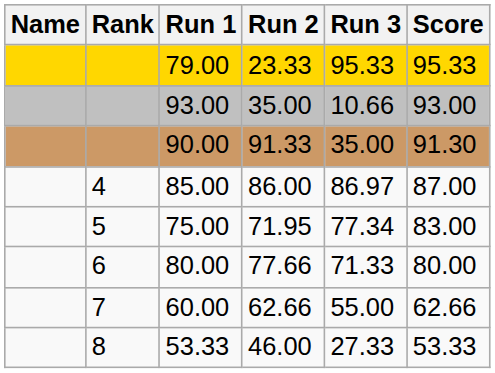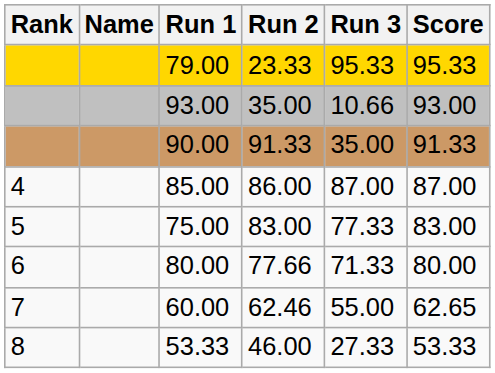columns swapped: Rank <-> Name
90.00 | Score: 91.30 -> 91.33
85.00 | Run 3: 86.97 -> 87.00
75.00 | Run 2: 71.95 -> 83.00
75.00 | Run 3: 77.34 -> 77.33
60.00 | Run 2: 62.66 -> 62.46
60.00 | Score: 62.66 -> 62.65
